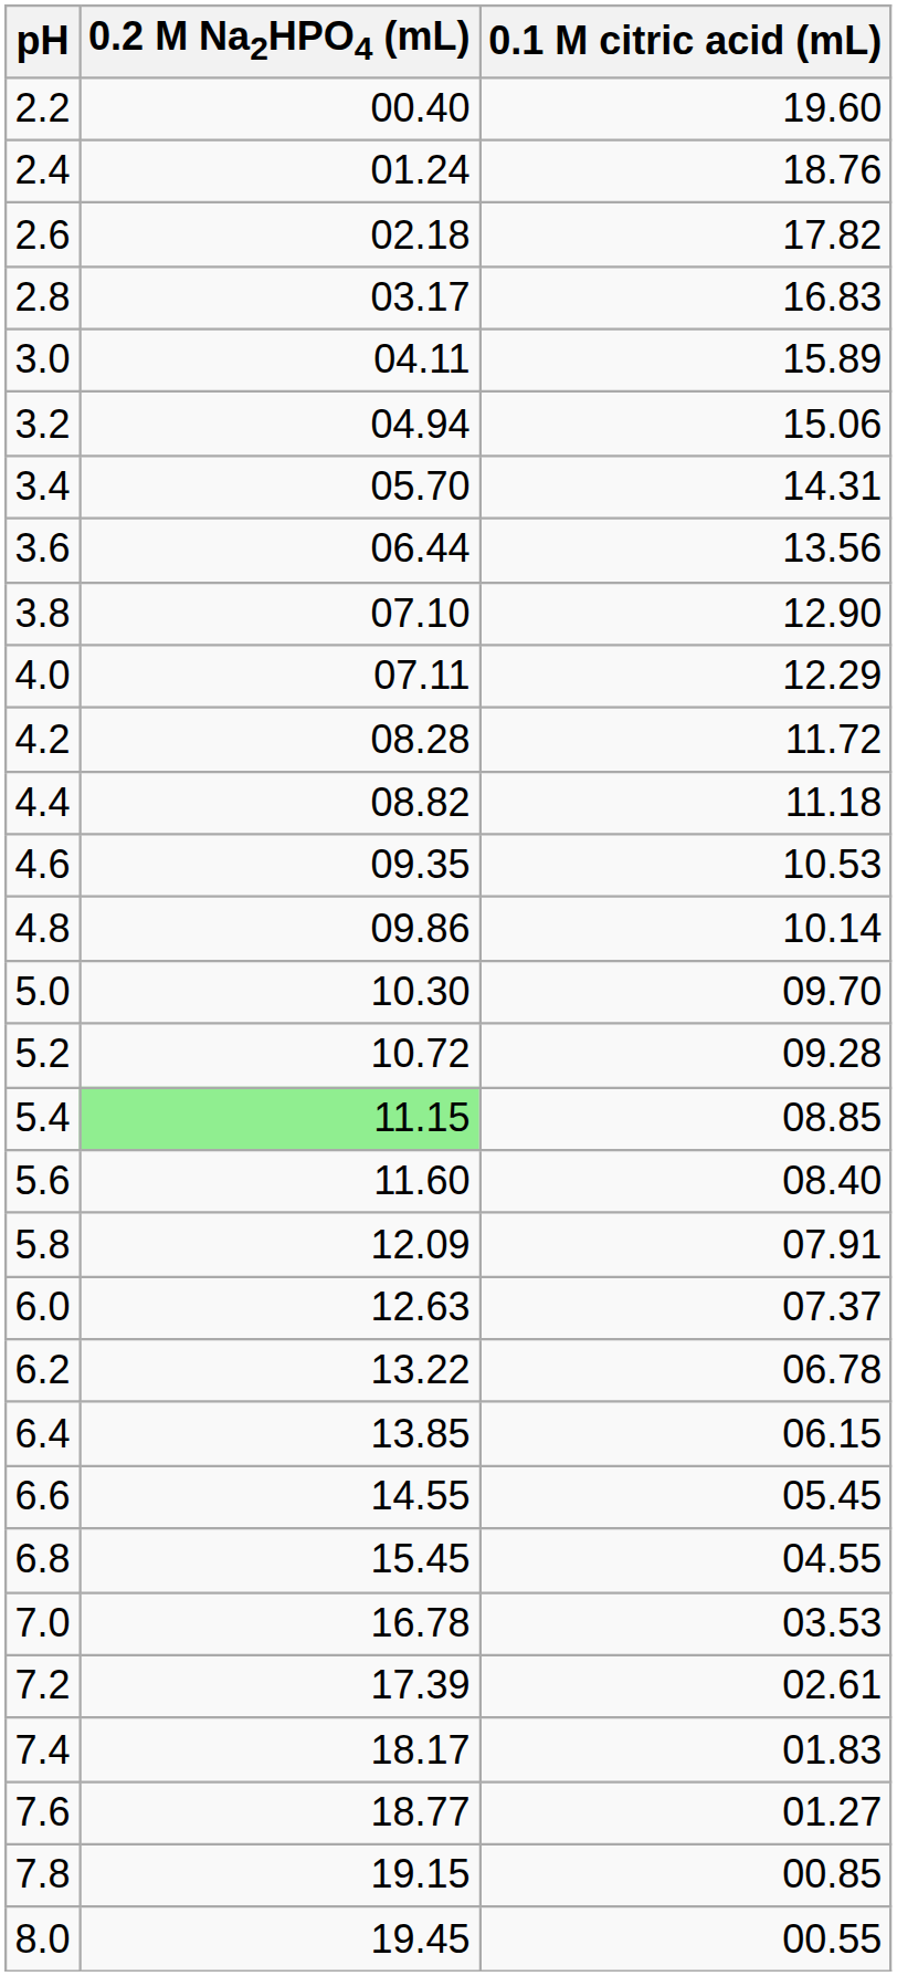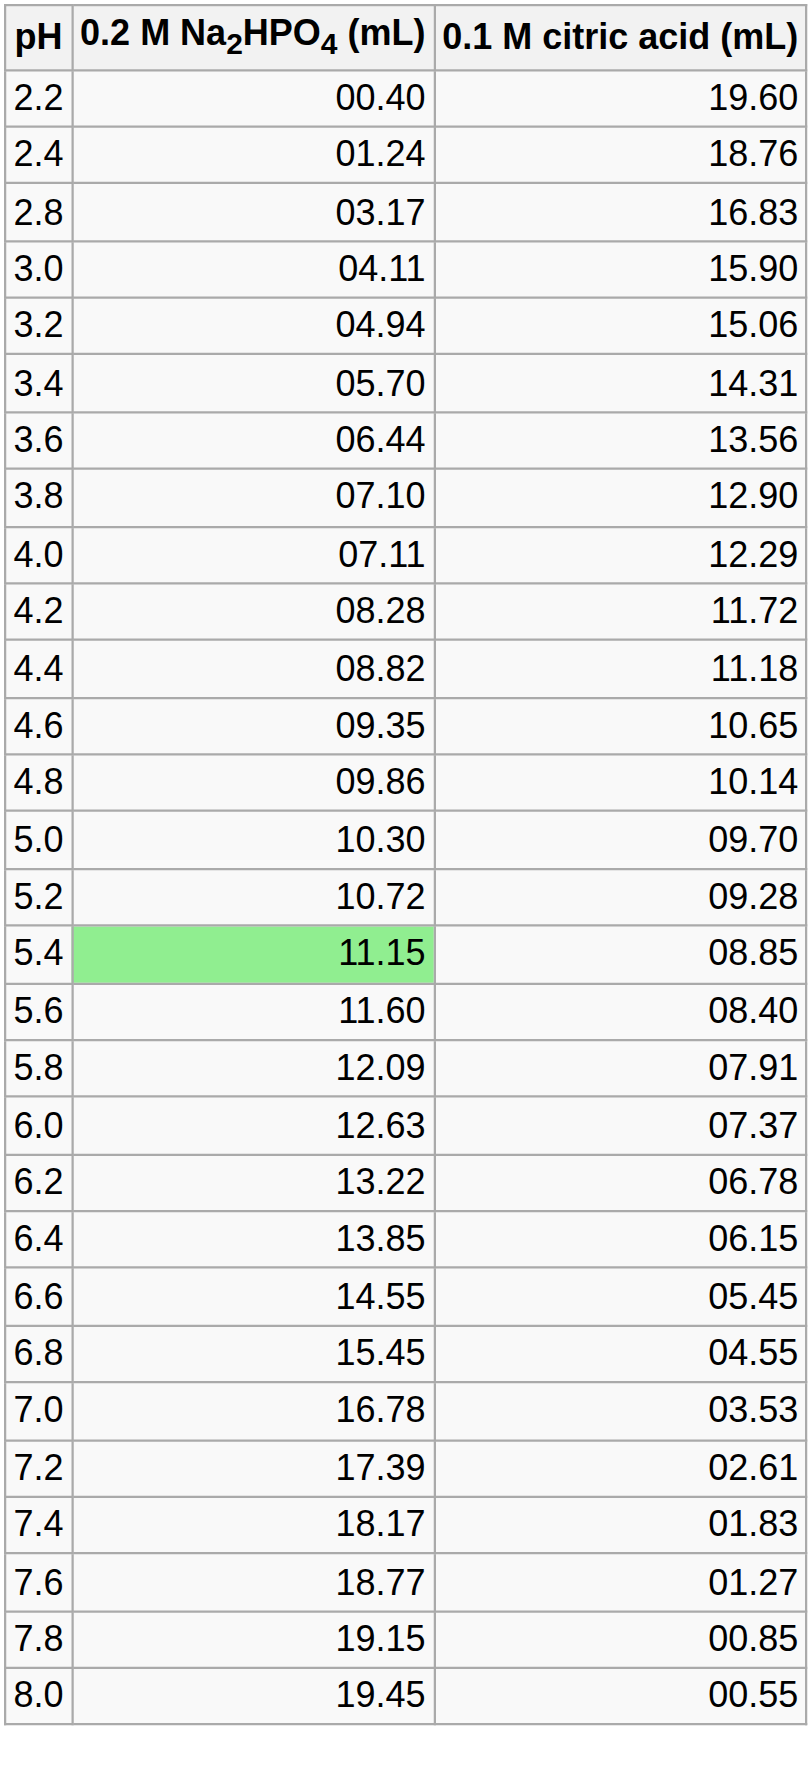- row: 2.6 | 02.18 | 17.82
3.0 | 0.1 M citric acid (mL): 15.89 -> 15.90
4.6 | 0.1 M citric acid (mL): 10.53 -> 10.65
